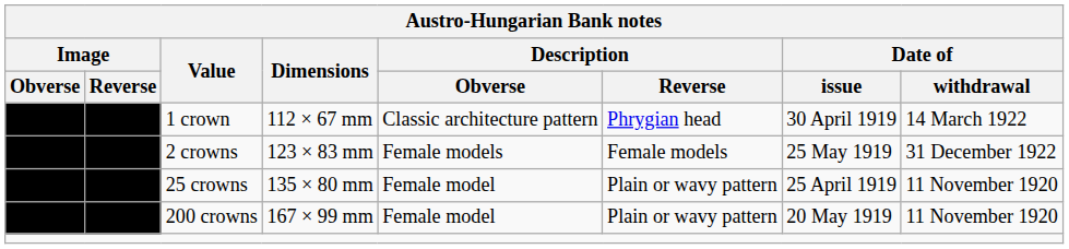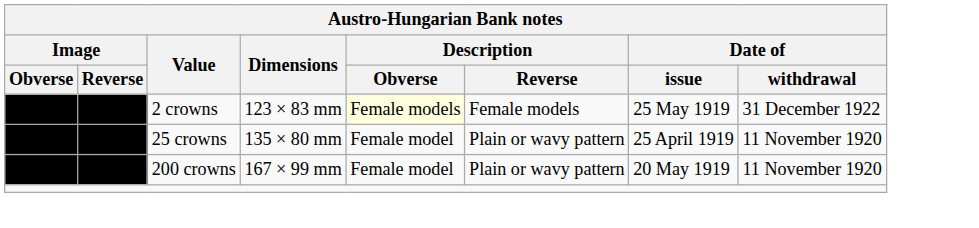- row: 1 crown | 112 × 67 mm | Classic architecture pattern | Phrygian head | 30 April 1919 | 14 March 1922
2 crowns | Description / Obverse: no background -> lightyellow background
